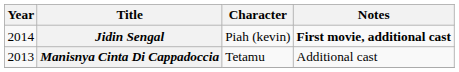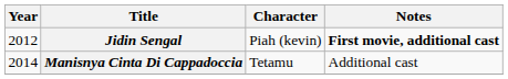Jidin Sengal | Year: 2014 -> 2012
Manisnya Cinta Di Cappadoccia | Year: 2013 -> 2014
